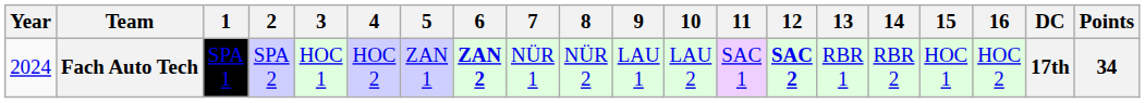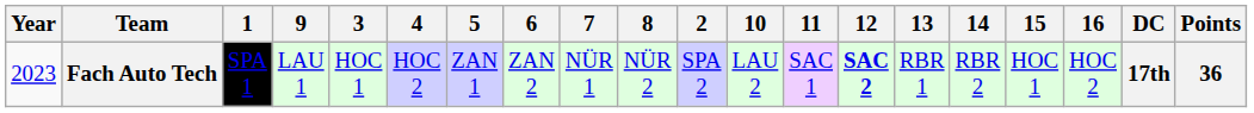columns swapped: 2 <-> 9
Fach Auto Tech | Year: 2024 -> 2023
Fach Auto Tech | 6: bold -> normal
Fach Auto Tech | Points: 34 -> 36
